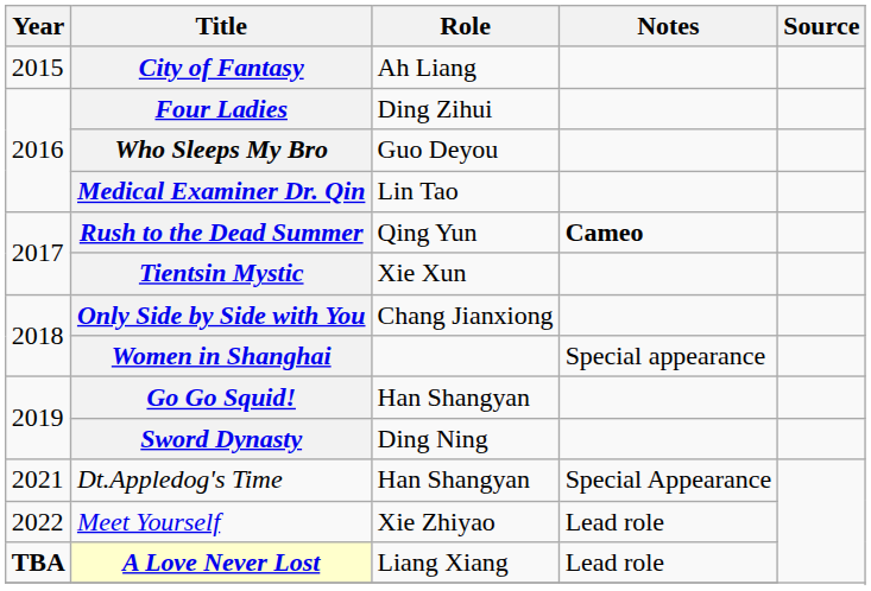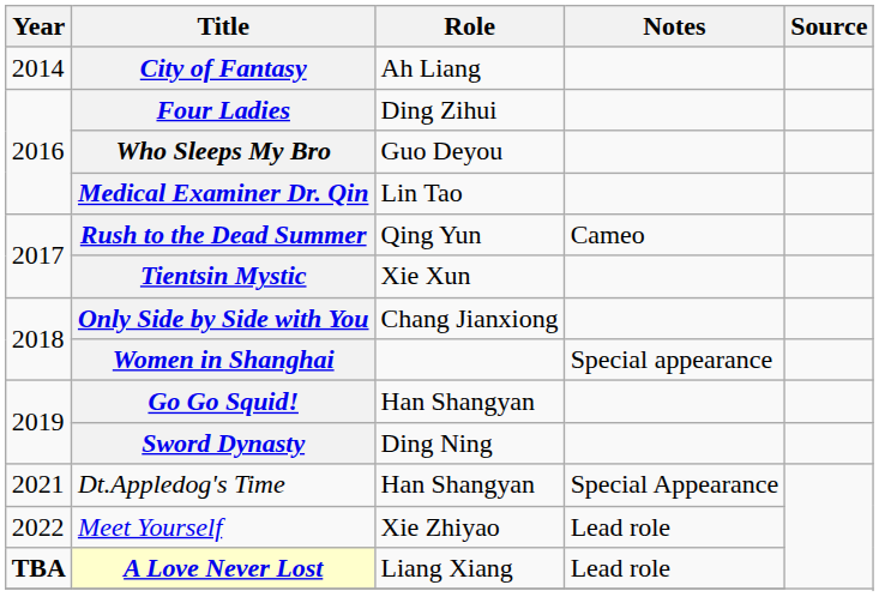City of Fantasy | Year: 2015 -> 2014
Rush to the Dead Summer | Notes: bold -> normal
